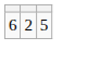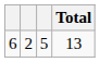+ column: Total | 13
